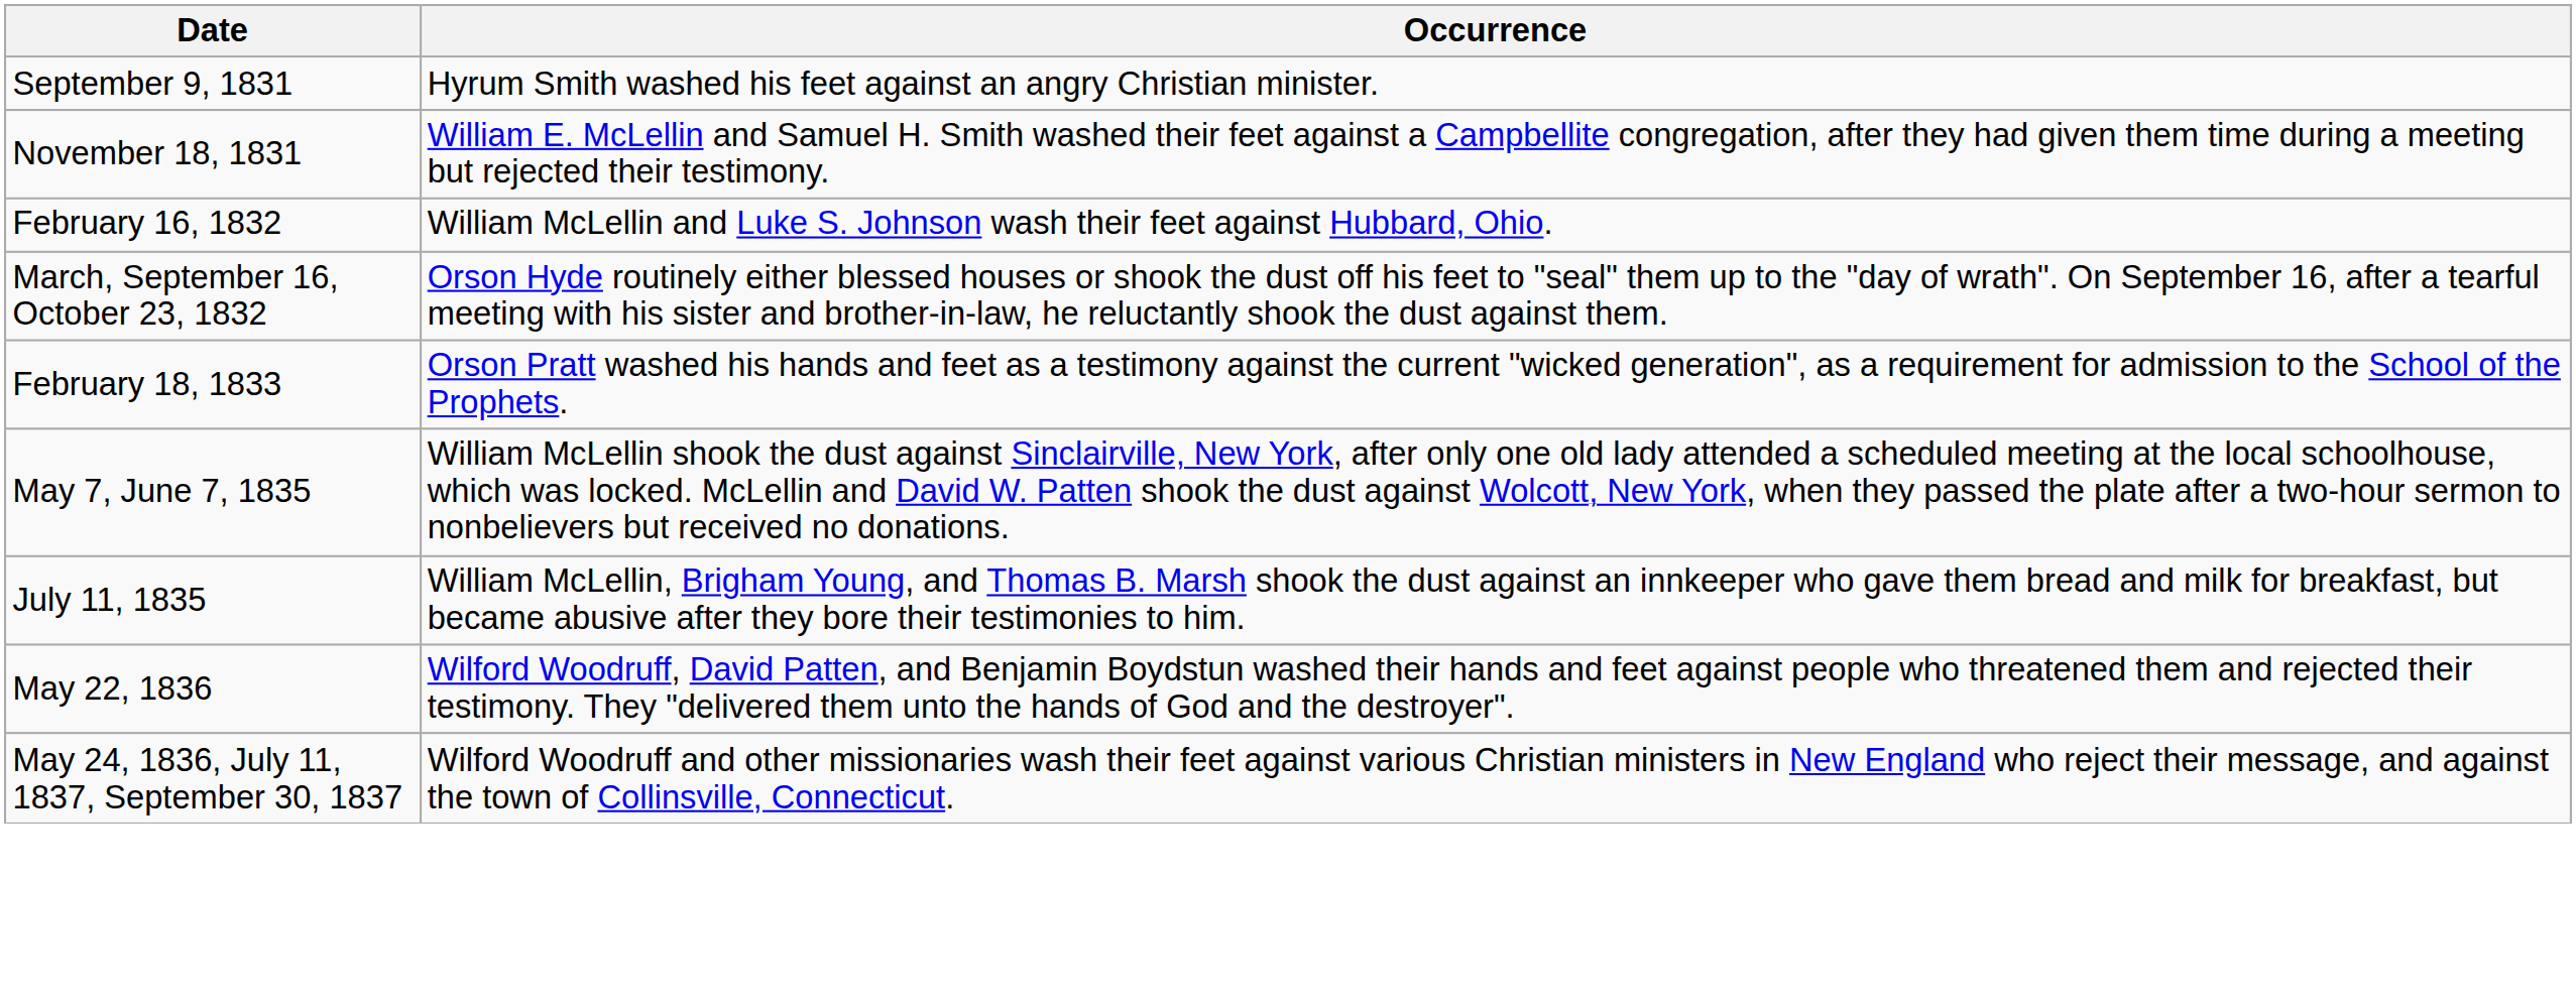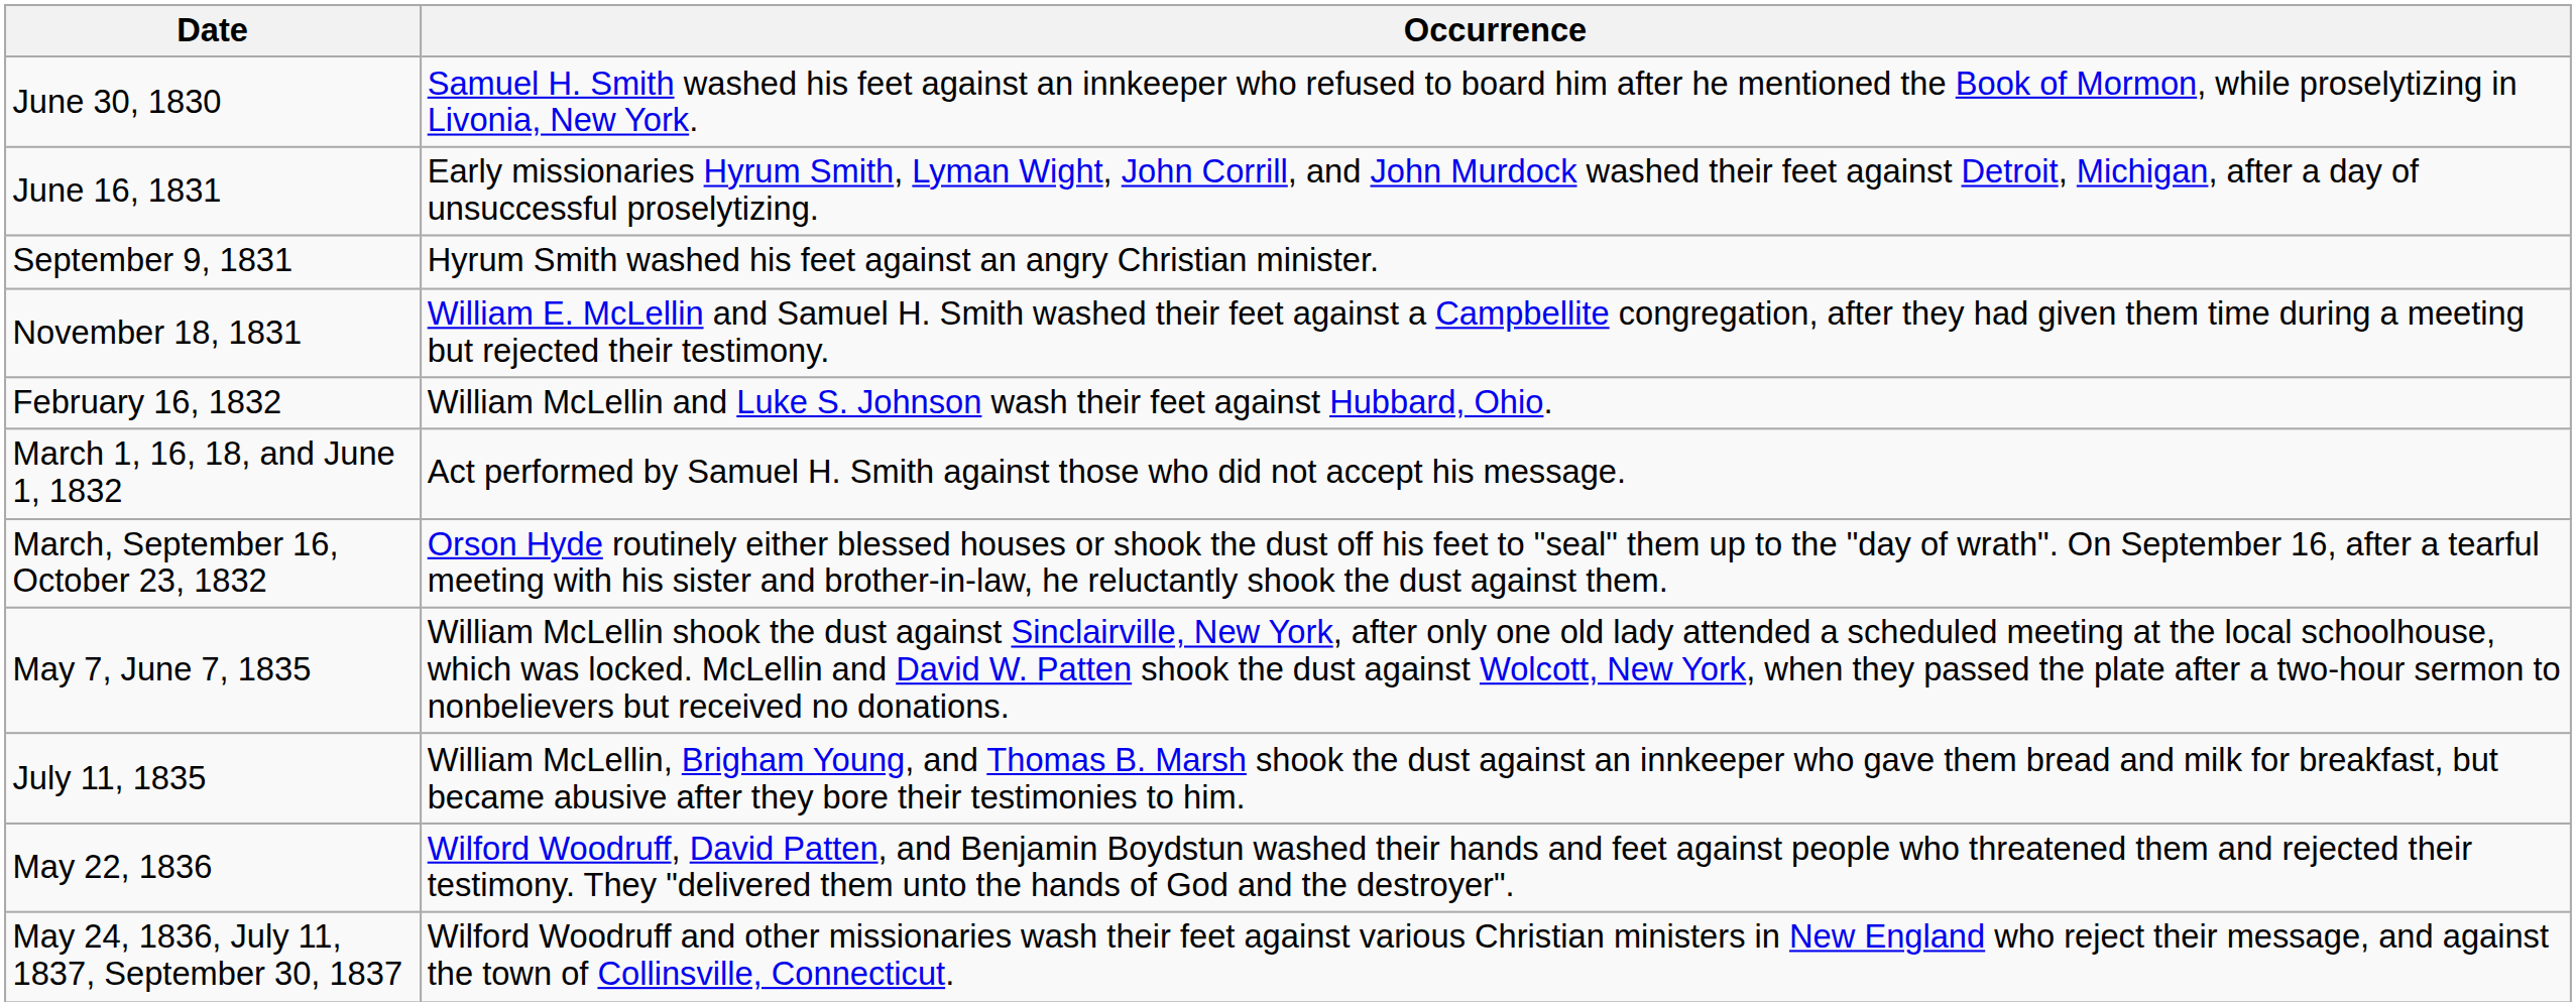+ row: June 30, 1830 | Samuel H. Smith washed his feet against an innkeeper who refused to board him after he mentioned the Book of Mormon, while proselytizing in Livonia, New York.
+ row: June 16, 1831 | Early missionaries Hyrum Smith, Lyman Wight, John Corrill, and John Murdock washed their feet against Detroit, Michigan, after a day of unsuccessful proselytizing.
+ row: March 1, 16, 18, and June 1, 1832 | Act performed by Samuel H. Smith against those who did not accept his message.
- row: February 18, 1833 | Orson Pratt washed his hands and feet as a testimony against the current "wicked generation", as a requirement for admission to the School of the Prophets.
